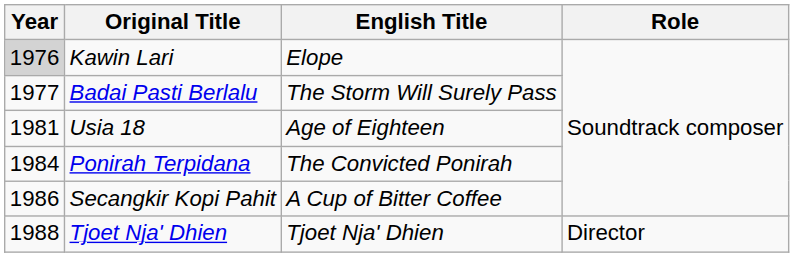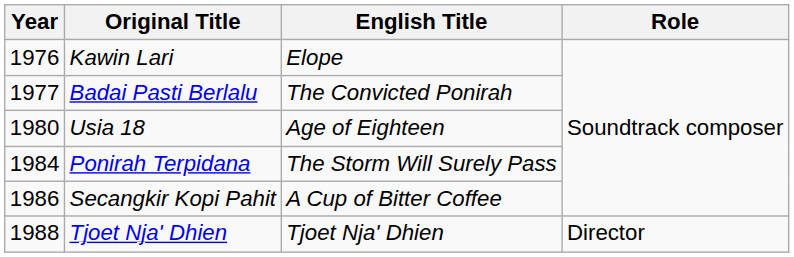Kawin Lari | Year: lightgrey background -> no background
Badai Pasti Berlalu | English Title: The Storm Will Surely Pass -> The Convicted Ponirah
Usia 18 | Year: 1981 -> 1980
Ponirah Terpidana | English Title: The Convicted Ponirah -> The Storm Will Surely Pass
